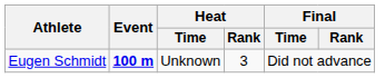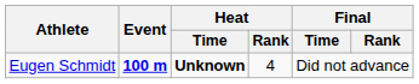Eugen Schmidt | Heat / Time: normal -> bold
Eugen Schmidt | Heat / Rank: 3 -> 4
